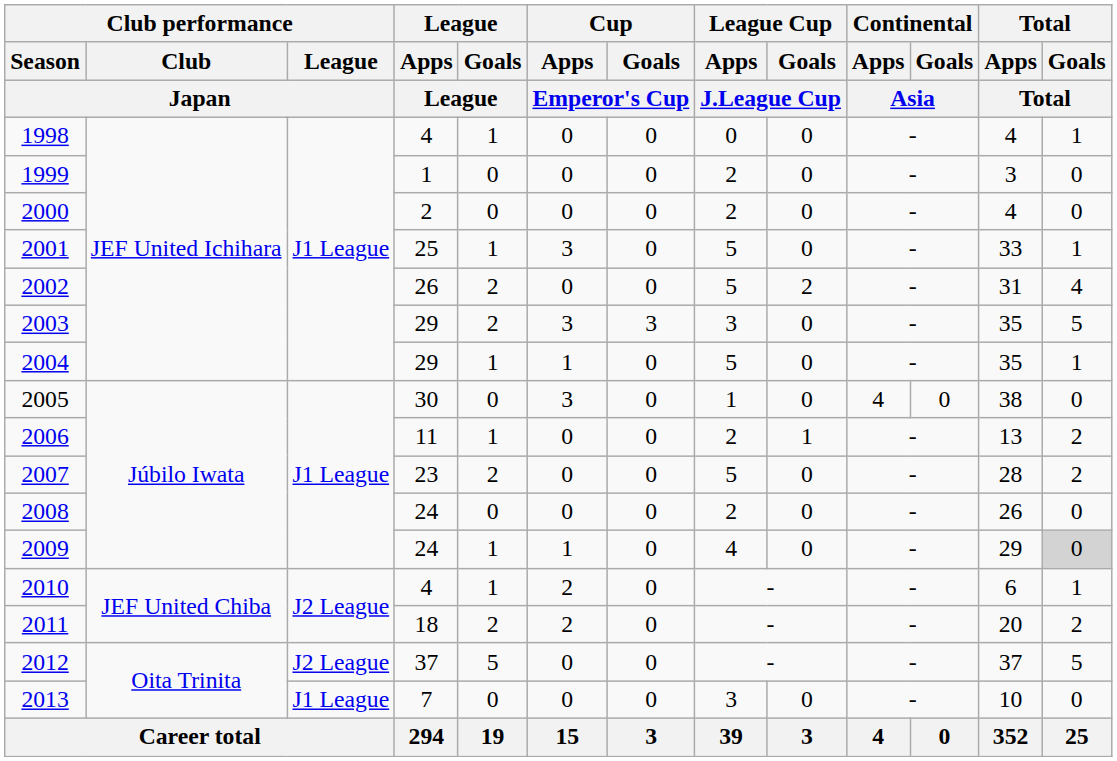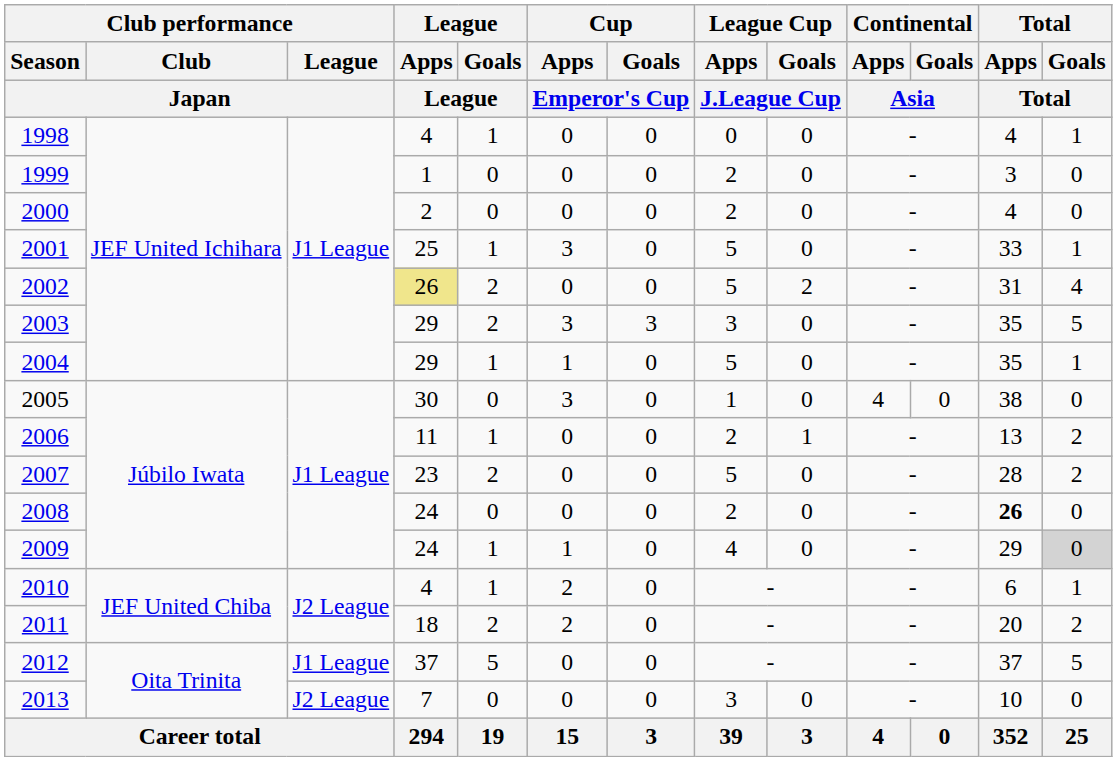2002 | League / Apps / League: no background -> khaki background
2008 | Total / Apps / Total: normal -> bold
2012 | Club performance / League / Japan: J2 League -> J1 League
2013 | Club performance / League / Japan: J1 League -> J2 League
